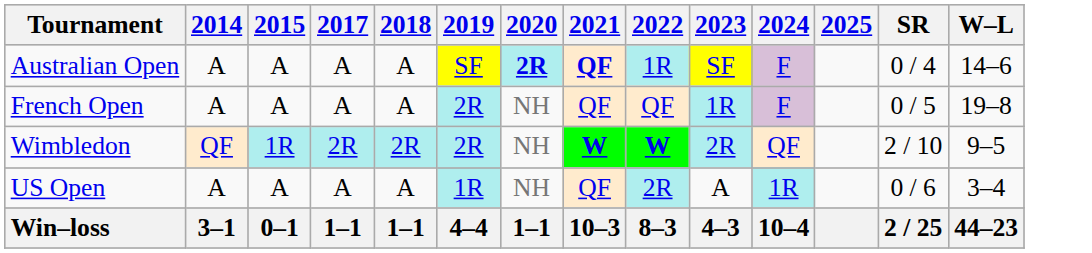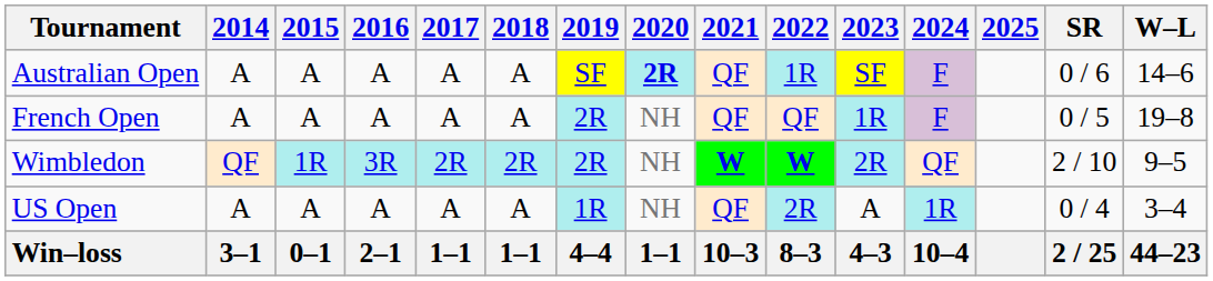+ column: 2016 | A | A | 3R | A | 2–1
Australian Open | 2021: bold -> normal
Australian Open | SR: 0 / 4 -> 0 / 6
US Open | SR: 0 / 6 -> 0 / 4
